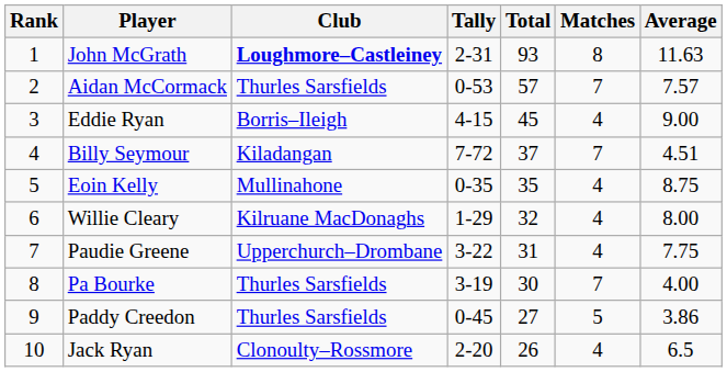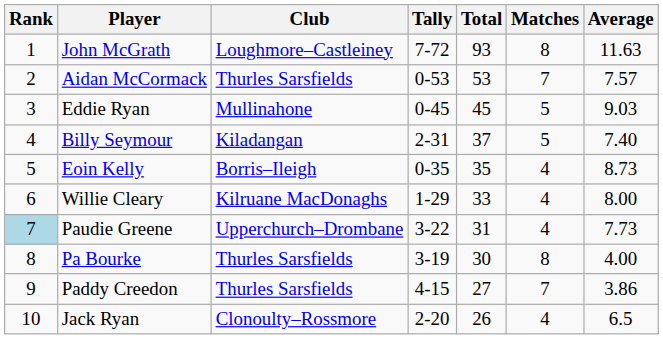John McGrath | Club: bold -> normal
John McGrath | Tally: 2-31 -> 7-72
Aidan McCormack | Total: 57 -> 53
Eddie Ryan | Club: Borris–Ileigh -> Mullinahone
Eddie Ryan | Tally: 4-15 -> 0-45
Eddie Ryan | Matches: 4 -> 5
Eddie Ryan | Average: 9.00 -> 9.03
Billy Seymour | Tally: 7-72 -> 2-31
Billy Seymour | Matches: 7 -> 5
Billy Seymour | Average: 4.51 -> 7.40
Eoin Kelly | Club: Mullinahone -> Borris–Ileigh
Eoin Kelly | Average: 8.75 -> 8.73
Willie Cleary | Total: 32 -> 33
Paudie Greene | Rank: no background -> lightblue background
Paudie Greene | Average: 7.75 -> 7.73
Pa Bourke | Matches: 7 -> 8
Paddy Creedon | Tally: 0-45 -> 4-15
Paddy Creedon | Matches: 5 -> 7
